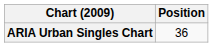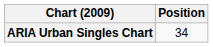ARIA Urban Singles Chart | Position: 36 -> 34
